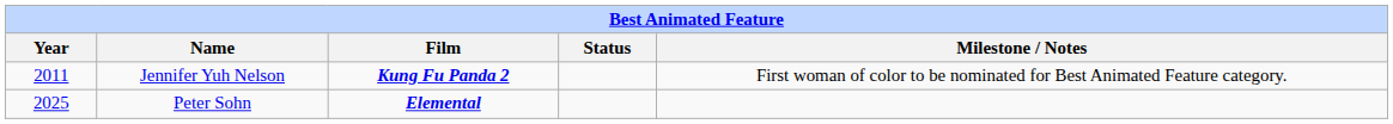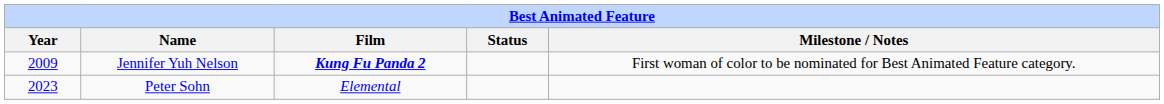Jennifer Yuh Nelson | Year: 2011 -> 2009
Peter Sohn | Year: 2025 -> 2023
Peter Sohn | Film: bold -> normal
